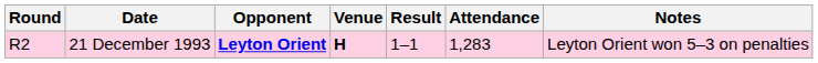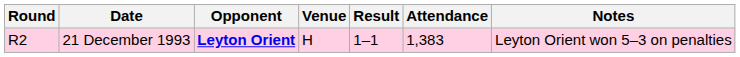21 December 1993 | Venue: bold -> normal
21 December 1993 | Attendance: 1,283 -> 1,383
